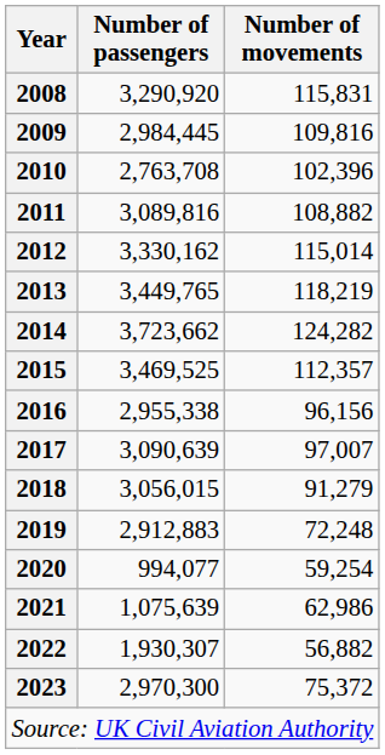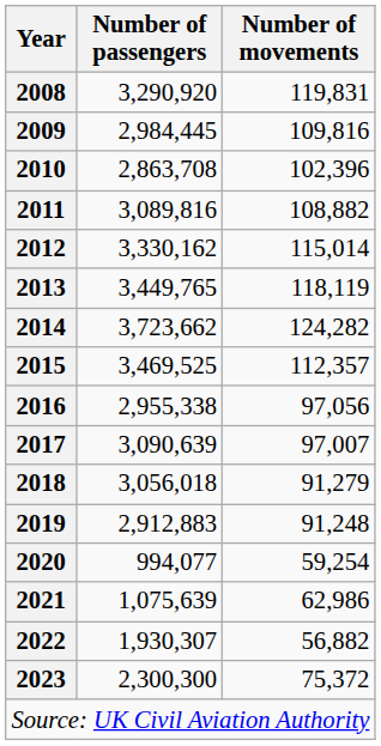2008 | Number of movements: 115,831 -> 119,831
2010 | Number of passengers: 2,763,708 -> 2,863,708
2013 | Number of movements: 118,219 -> 118,119
2016 | Number of movements: 96,156 -> 97,056
2018 | Number of passengers: 3,056,015 -> 3,056,018
2019 | Number of movements: 72,248 -> 91,248
2023 | Number of passengers: 2,970,300 -> 2,300,300
